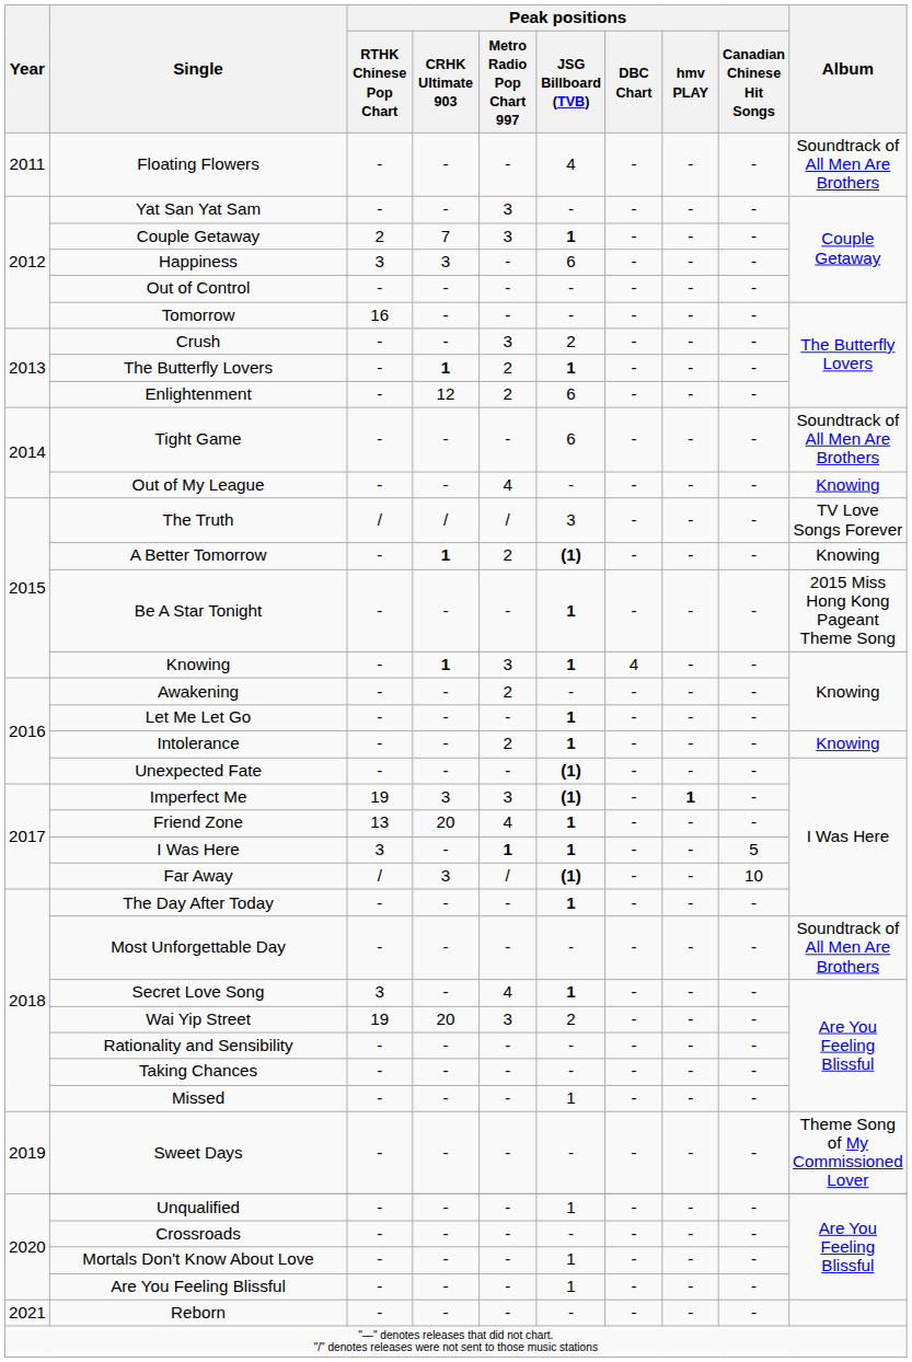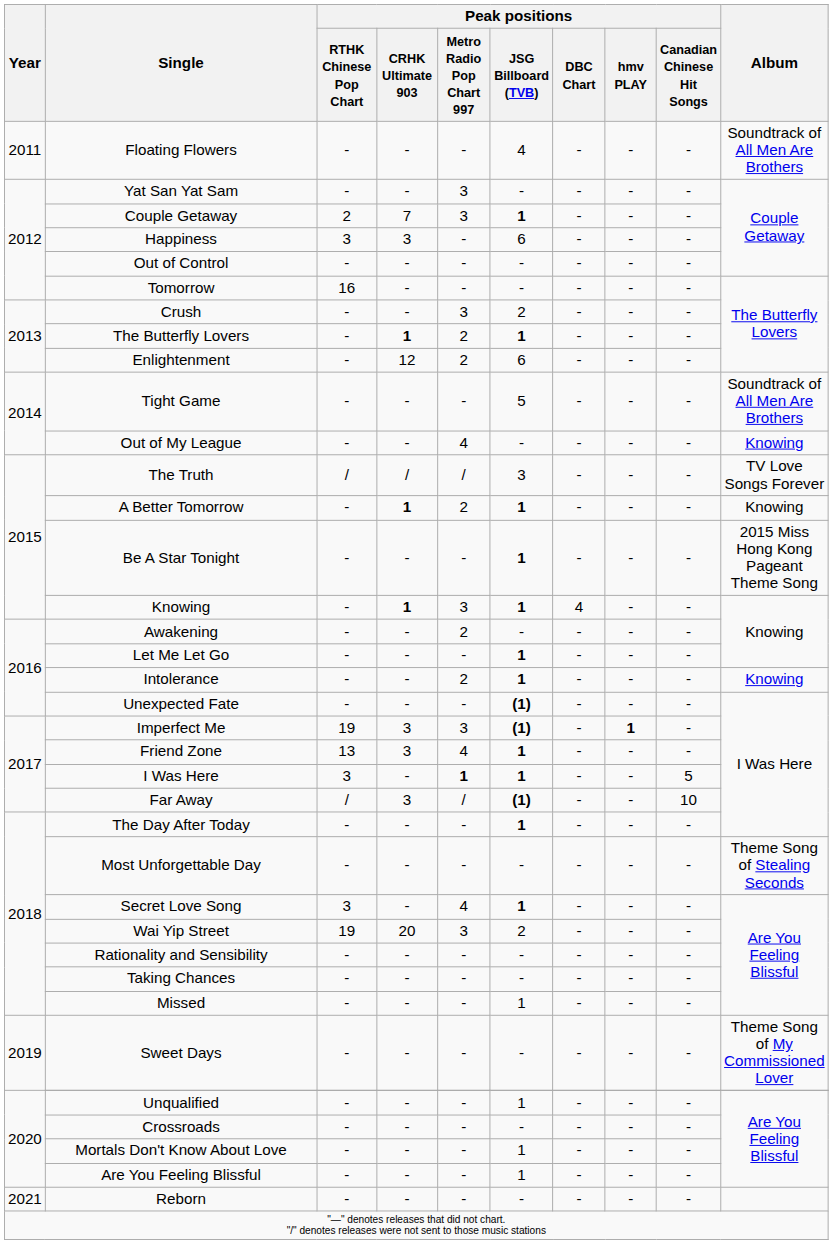Tight Game | Peak positions / JSG Billboard (TVB): 6 -> 5
A Better Tomorrow | Peak positions / JSG Billboard (TVB): (1) -> 1
Friend Zone | Peak positions / CRHK Ultimate 903: 20 -> 3
Most Unforgettable Day | Album: Soundtrack of All Men Are Brothers -> Theme Song of Stealing Seconds
